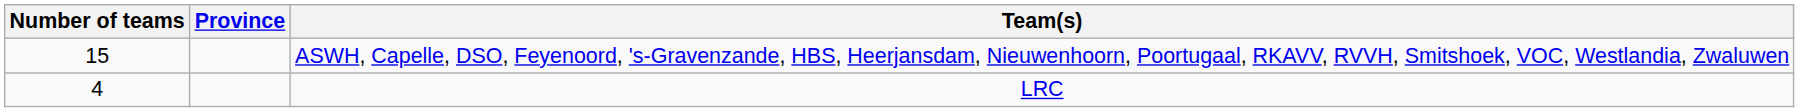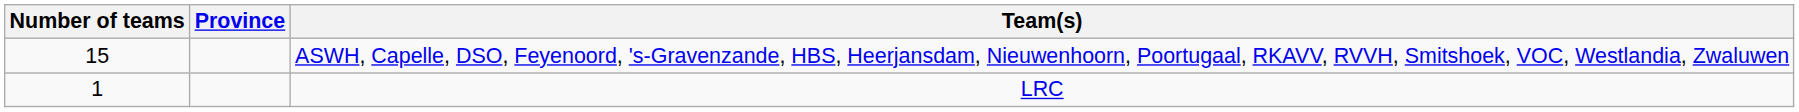LRC | Number of teams: 4 -> 1
